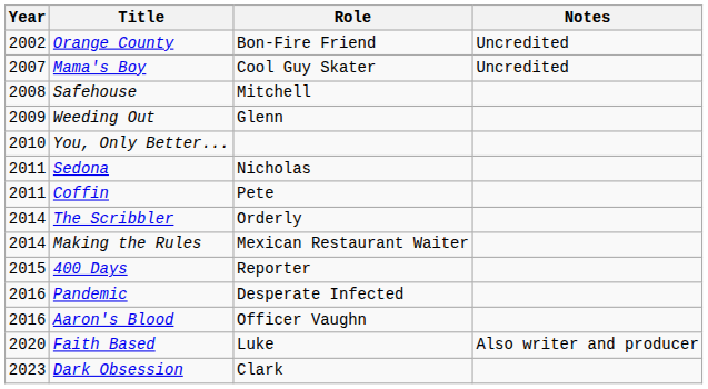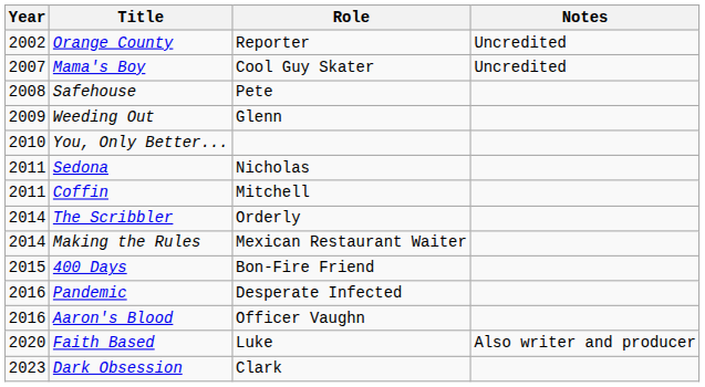Orange County | Role: Bon-Fire Friend -> Reporter
Safehouse | Role: Mitchell -> Pete
Coffin | Role: Pete -> Mitchell
400 Days | Role: Reporter -> Bon-Fire Friend
